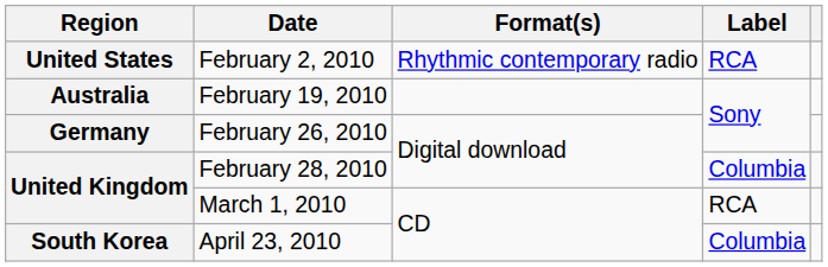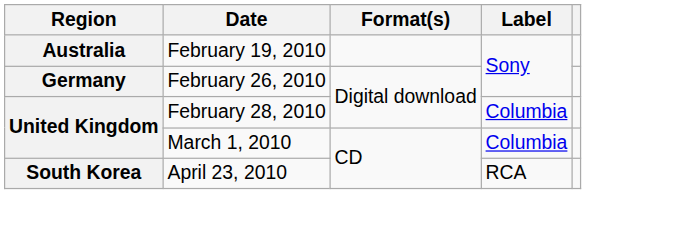- row: United States | February 2, 2010 | Rhythmic contemporary radio | RCA
March 1, 2010 | Label: RCA -> Columbia
April 23, 2010 | Label: Columbia -> RCA
